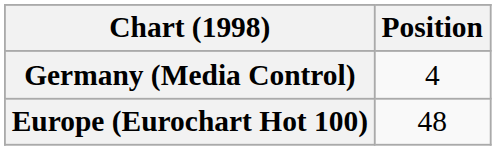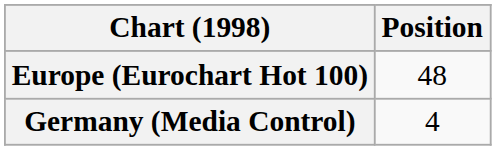rows swapped: Europe (Eurochart Hot 100) <-> Germany (Media Control)
